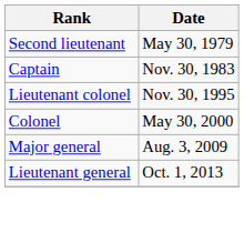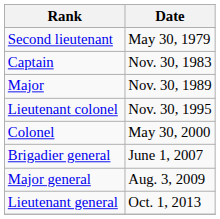+ row: Major | Nov. 30, 1989
+ row: Brigadier general | June 1, 2007
